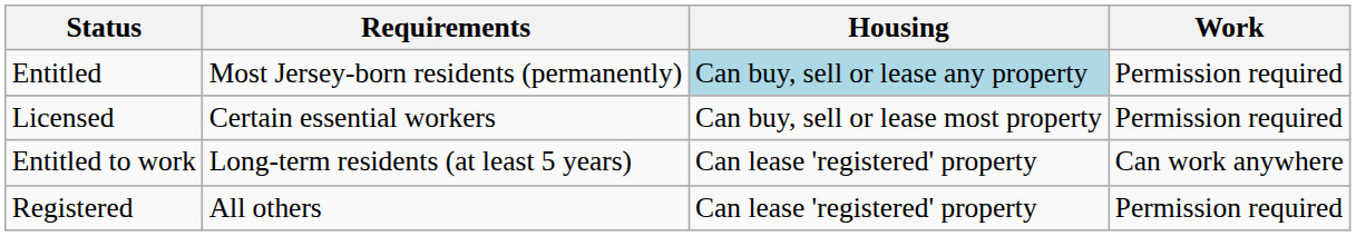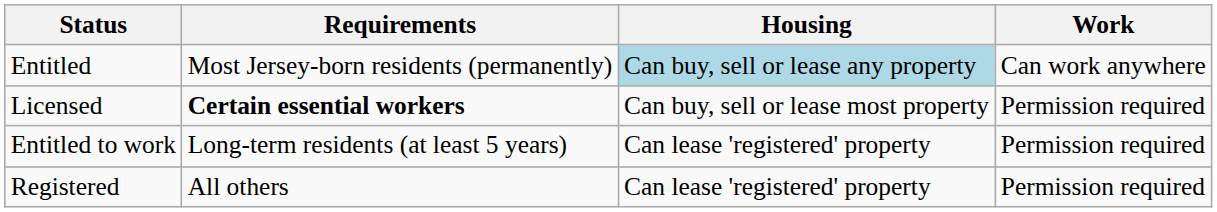Entitled | Work: Permission required -> Can work anywhere
Licensed | Requirements: normal -> bold
Entitled to work | Work: Can work anywhere -> Permission required
